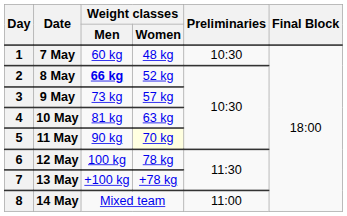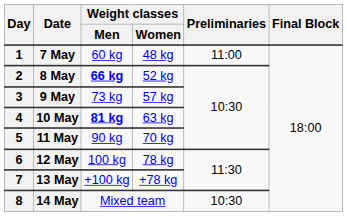7 May | Preliminaries: 10:30 -> 11:00
10 May | Weight classes / Men: normal -> bold
11 May | Weight classes / Women: lightyellow background -> no background
14 May | Preliminaries: 11:00 -> 10:30
